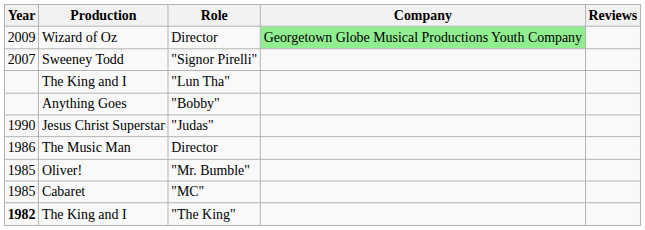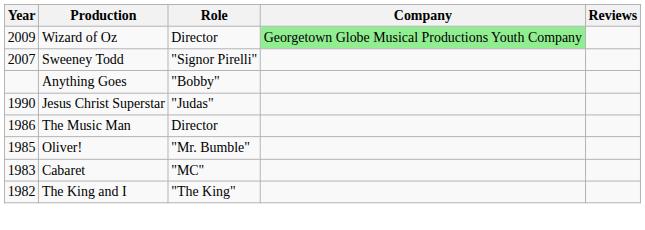- row: The King and I | "Lun Tha"
Cabaret | Year: 1985 -> 1983
The King and I / "The King" | Year: bold -> normal
